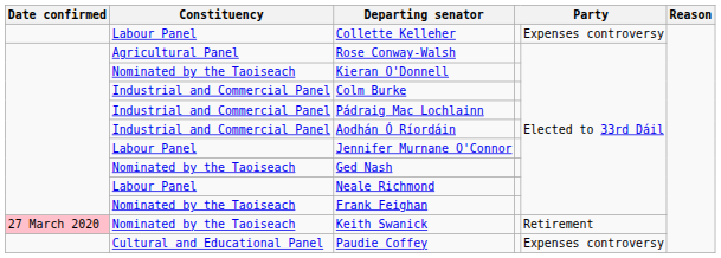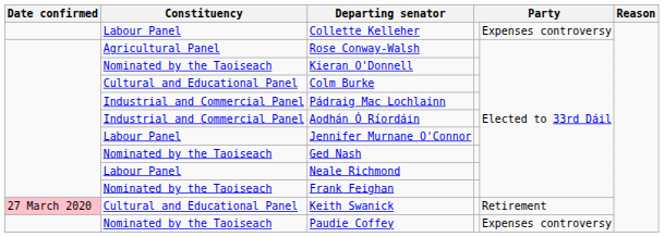Colm Burke | Constituency: Industrial and Commercial Panel -> Cultural and Educational Panel
Keith Swanick | Constituency: Nominated by the Taoiseach -> Cultural and Educational Panel
Paudie Coffey | Constituency: Cultural and Educational Panel -> Nominated by the Taoiseach
